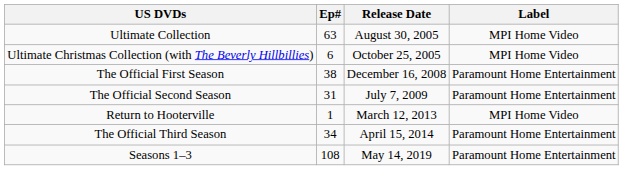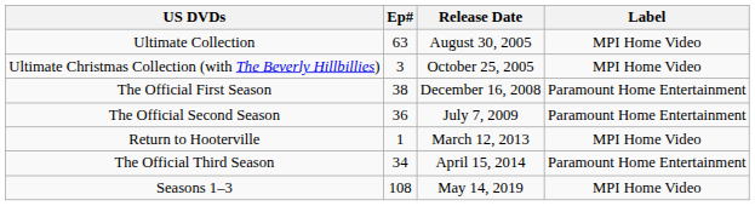Ultimate Christmas Collection (with The Beverly Hillbillies) | Ep#: 6 -> 3
The Official Second Season | Ep#: 31 -> 36
Seasons 1–3 | Label: Paramount Home Entertainment -> MPI Home Video
